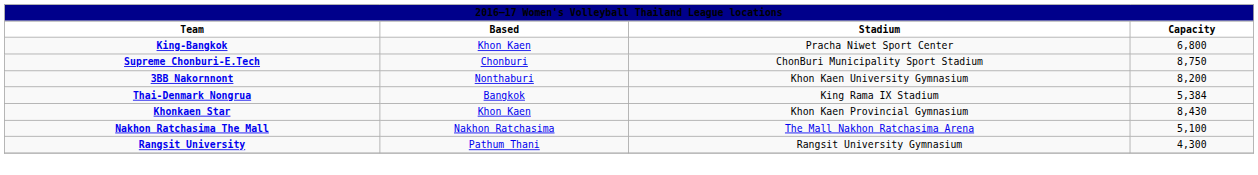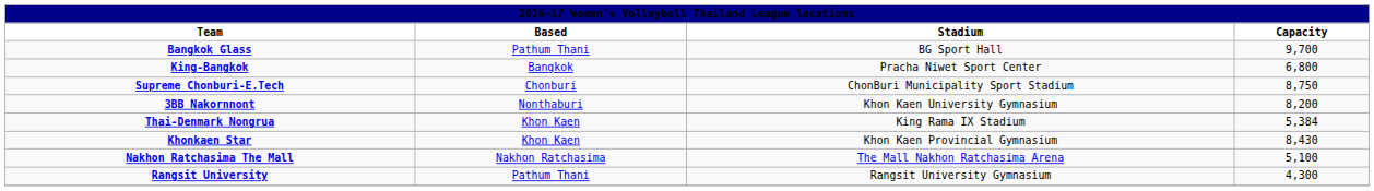+ row: Bangkok Glass | Pathum Thani | BG Sport Hall | 9,700
King-Bangkok | Based: Khon Kaen -> Bangkok
Thai-Denmark Nongrua | Based: Bangkok -> Khon Kaen
